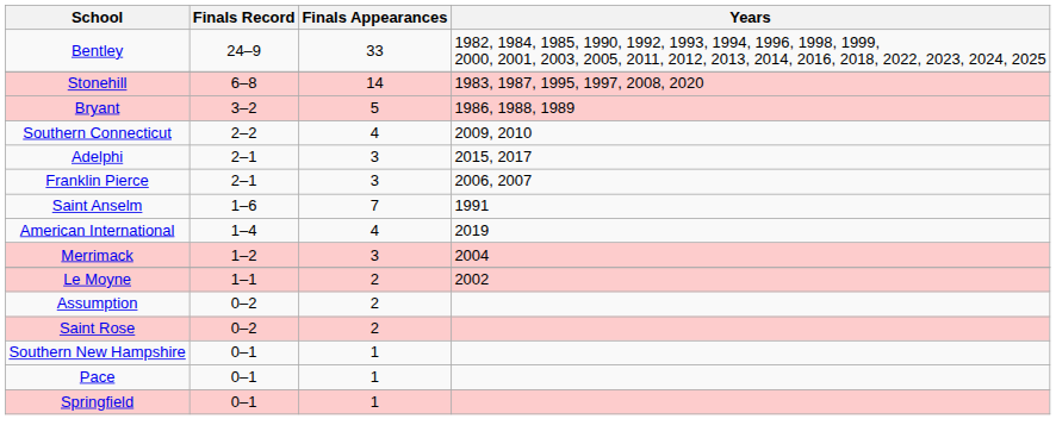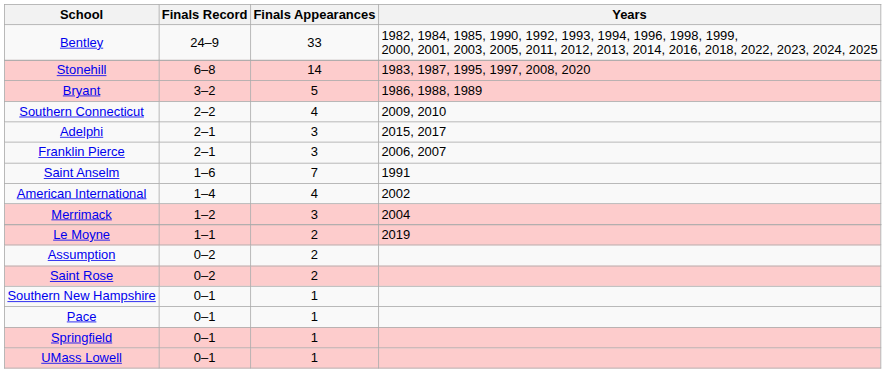American International | Years: 2019 -> 2002
Le Moyne | Years: 2002 -> 2019
+ row: UMass Lowell | 0–1 | 1
